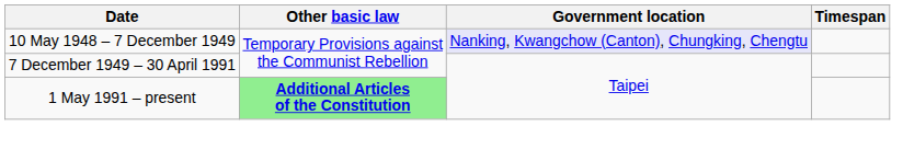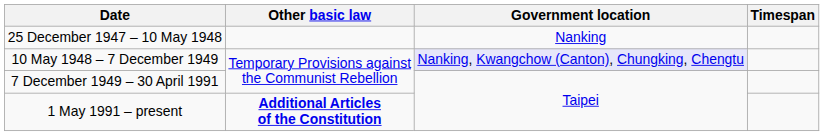+ row: 25 December 1947 – 10 May 1948 | Nanking
1 May 1991 – present | Other basic law: lightgreen background -> no background
